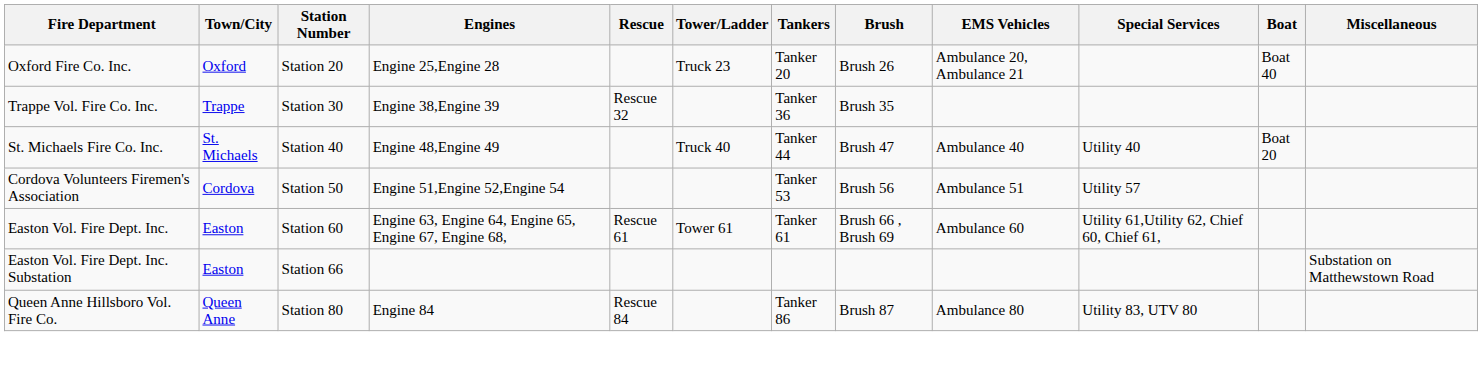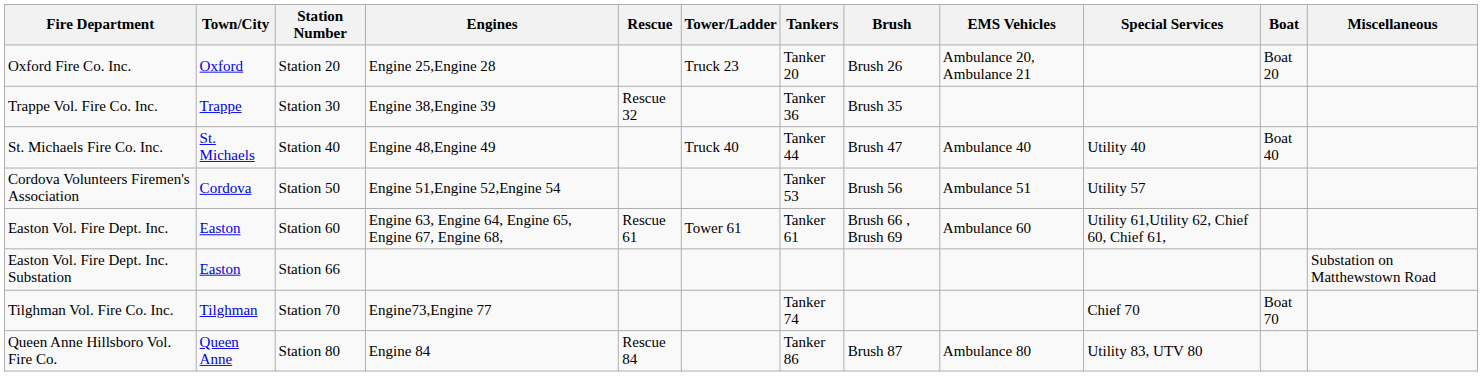Oxford Fire Co. Inc. | Boat: Boat 40 -> Boat 20
St. Michaels Fire Co. Inc. | Boat: Boat 20 -> Boat 40
+ row: Tilghman Vol. Fire Co. Inc. | Tilghman | Station 70 | Engine73,Engine 77 | Tanker 74 | Chief 70 | Boat 70
